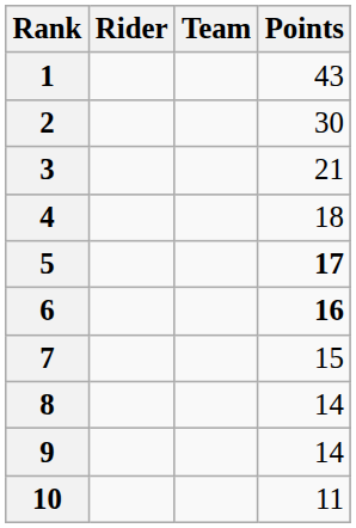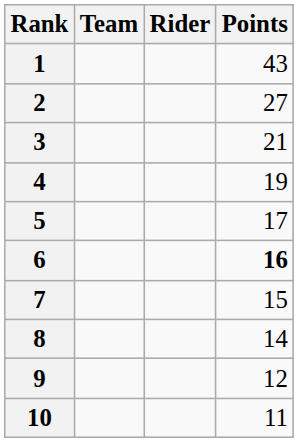columns swapped: Rider <-> Team
2 | Points: 30 -> 27
4 | Points: 18 -> 19
5 | Points: bold -> normal
9 | Points: 14 -> 12
